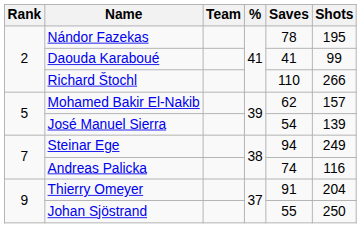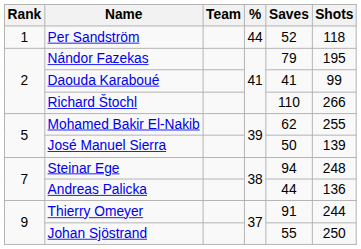+ row: 1 | Per Sandström | 44 | 52 | 118
Nándor Fazekas | Saves: 78 -> 79
Mohamed Bakir El-Nakib | Shots: 157 -> 255
José Manuel Sierra | Saves: 54 -> 50
Steinar Ege | Shots: 249 -> 248
Andreas Palicka | Saves: 74 -> 44
Andreas Palicka | Shots: 116 -> 136
Thierry Omeyer | Shots: 204 -> 244
